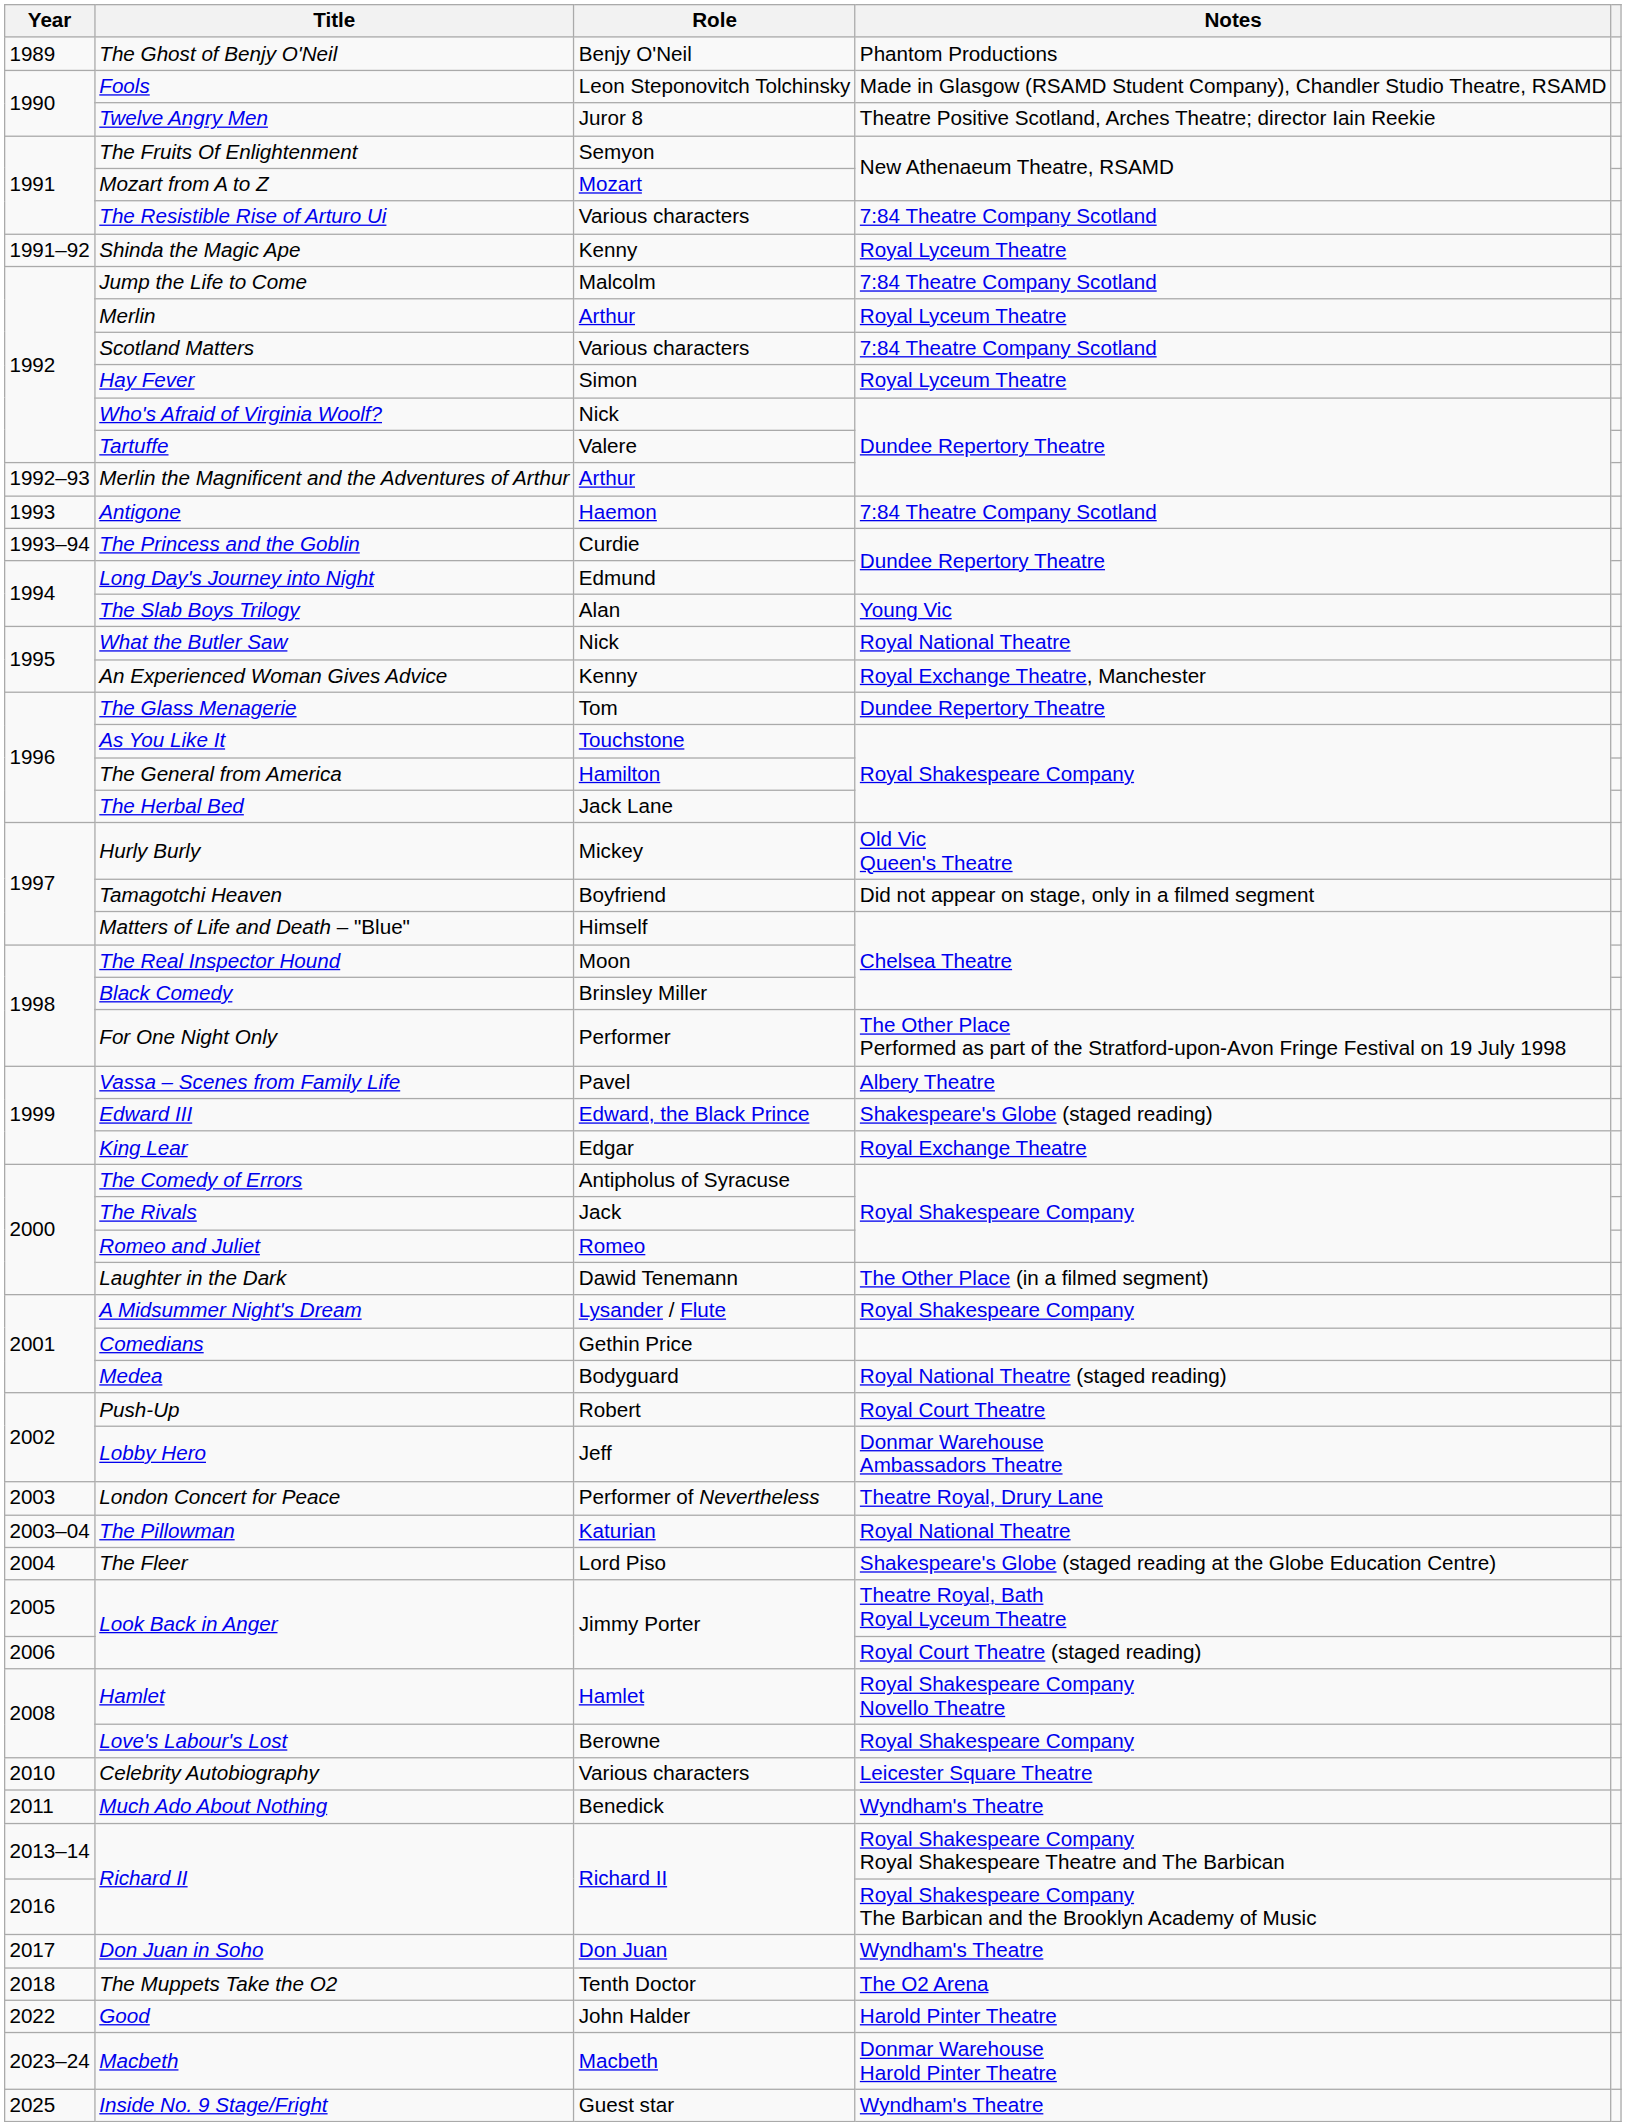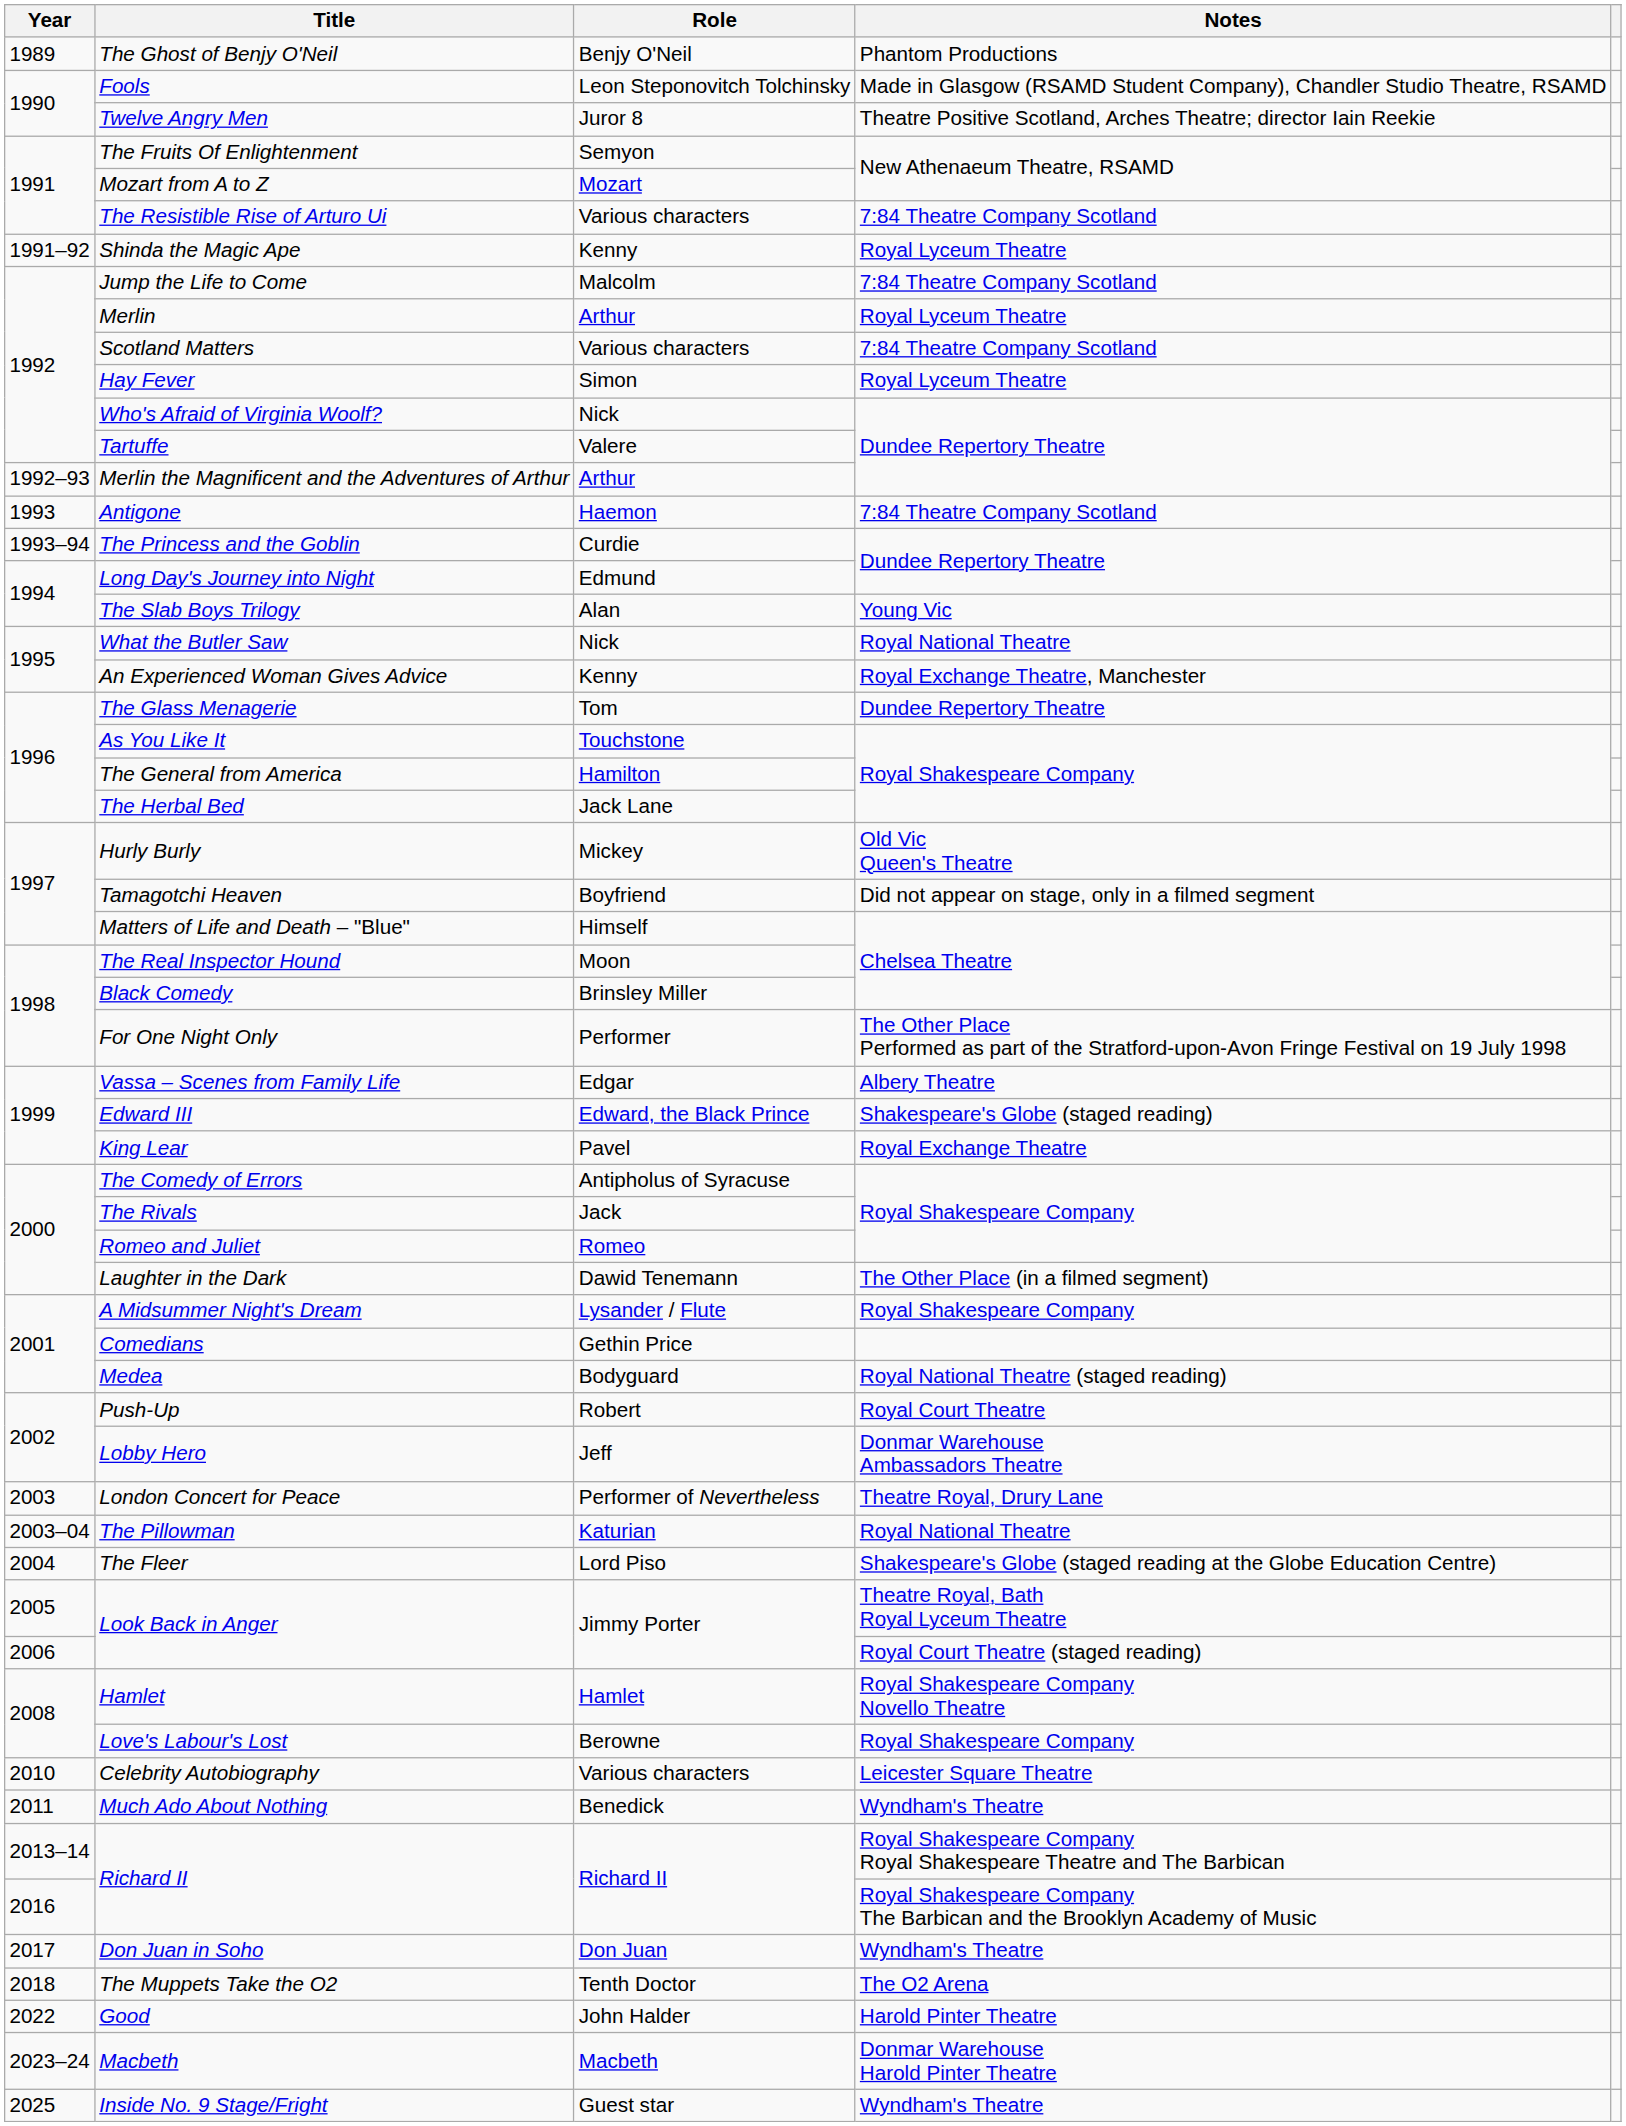Vassa – Scenes from Family Life | Role: Pavel -> Edgar
King Lear | Role: Edgar -> Pavel
